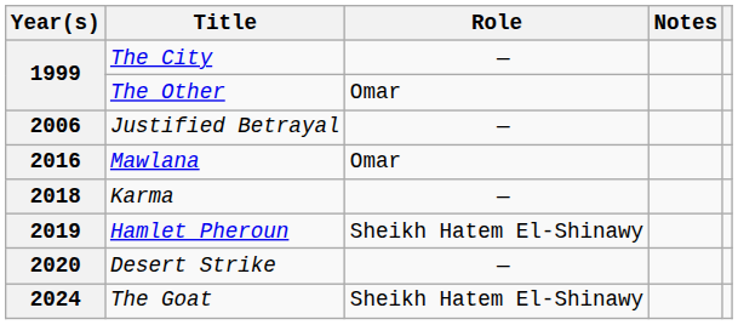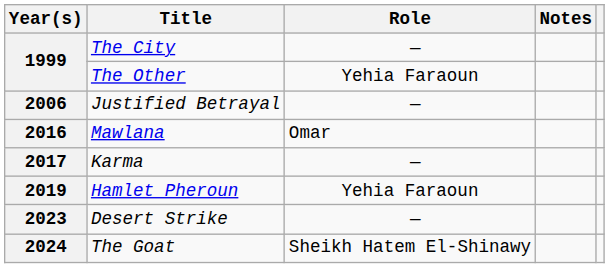The Other | Role: Omar -> Yehia Faraoun
Karma | Year(s): 2018 -> 2017
Hamlet Pheroun | Role: Sheikh Hatem El-Shinawy -> Yehia Faraoun
Desert Strike | Year(s): 2020 -> 2023
